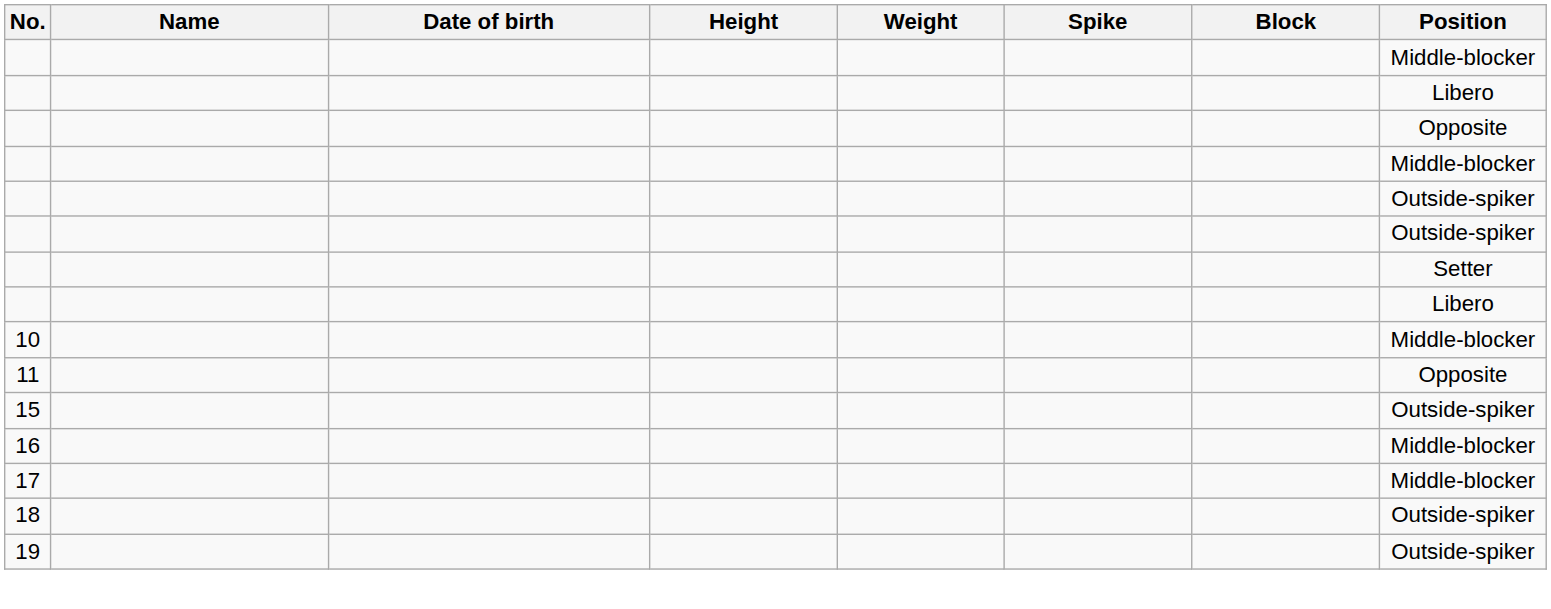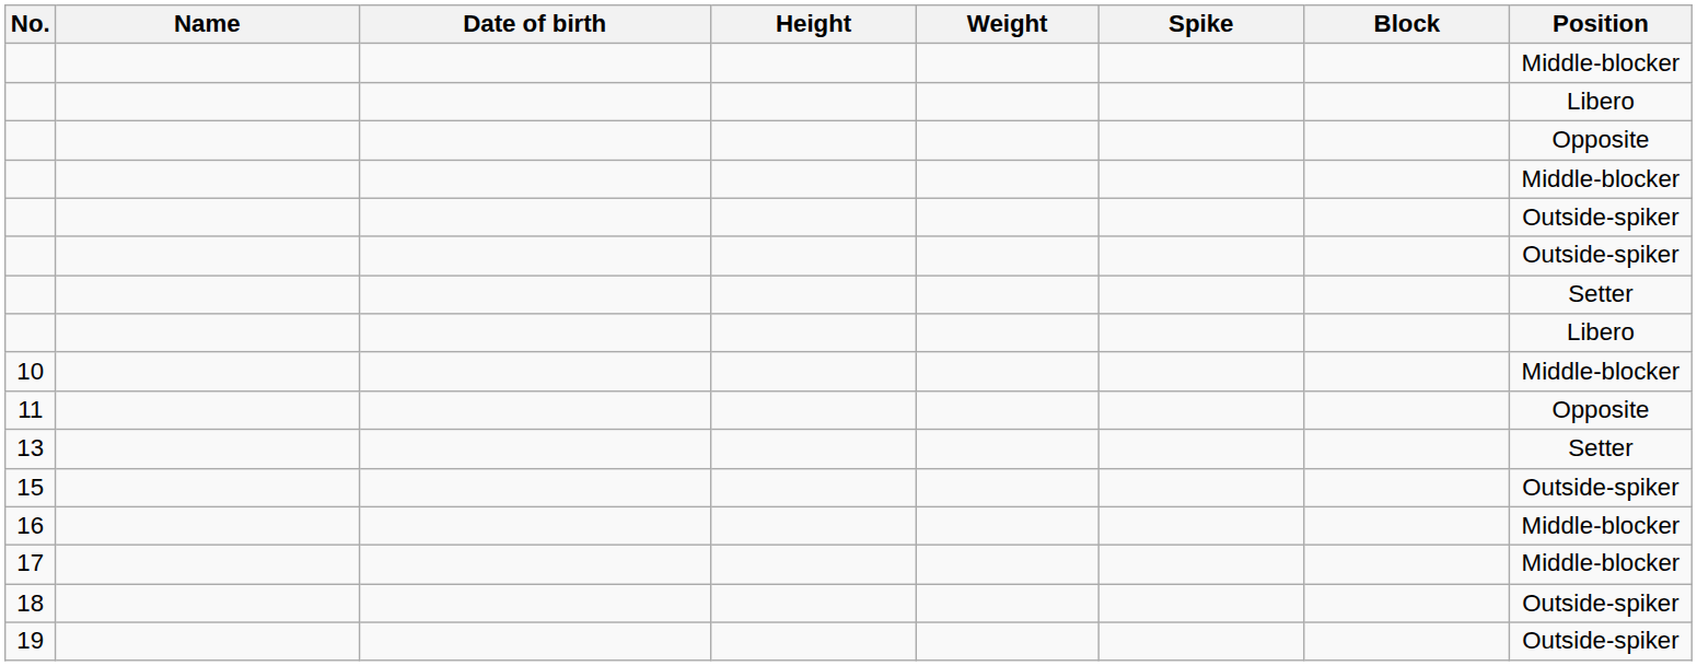+ row: 13 | Setter
